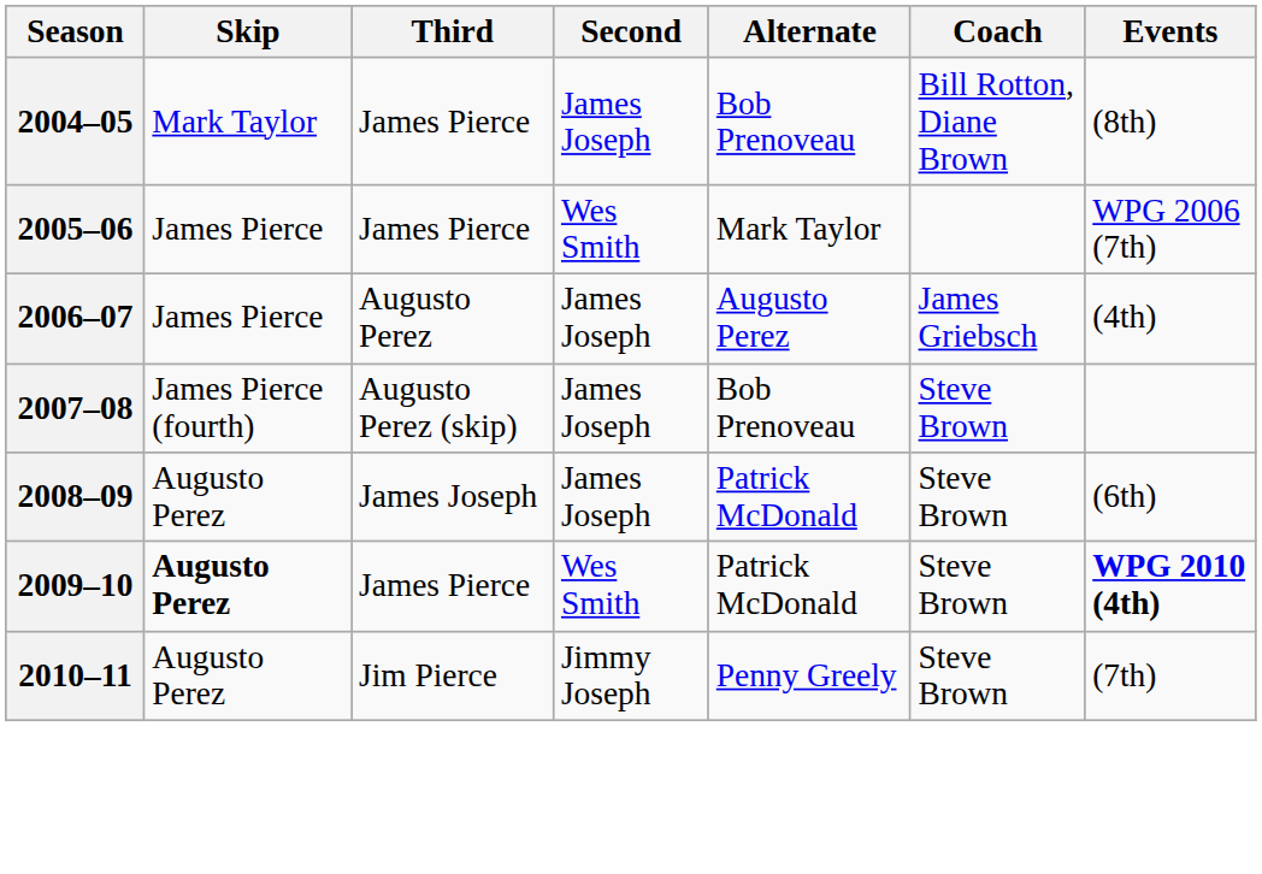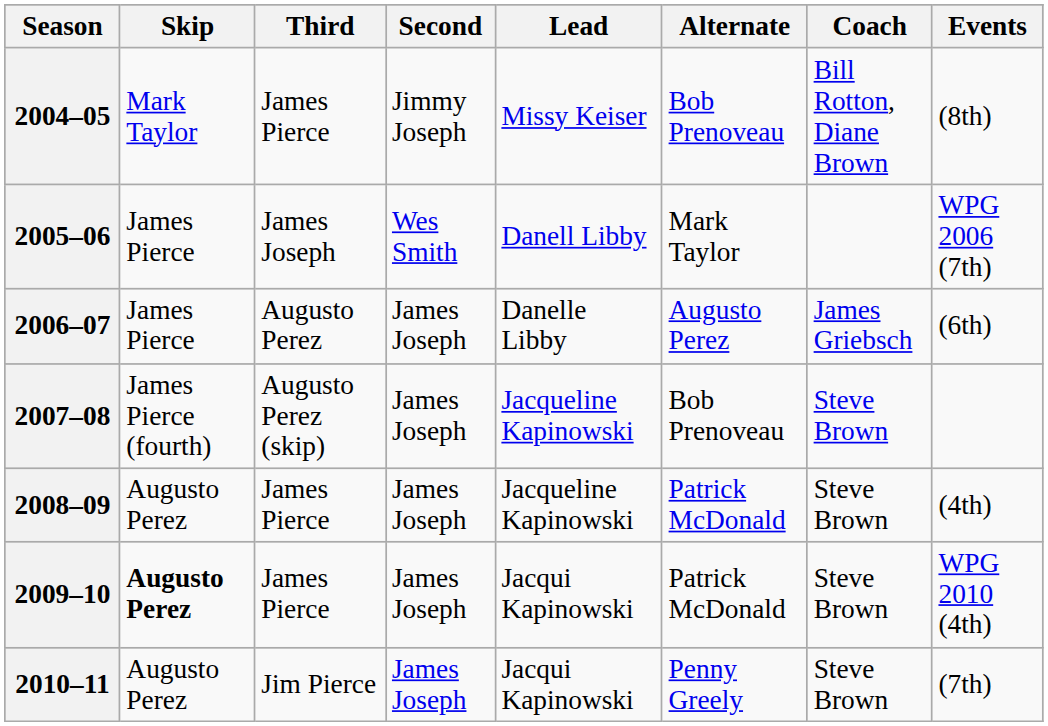+ column: Lead | Missy Keiser | Danell Libby | Danelle Libby | Jacqueline Kapinowski | Jacqueline Kapinowski | Jacqui Kapinowski | Jacqui Kapinowski
2004–05 | Second: James Joseph -> Jimmy Joseph
2005–06 | Third: James Pierce -> James Joseph
2006–07 | Events: (4th) -> (6th)
2008–09 | Third: James Joseph -> James Pierce
2008–09 | Events: (6th) -> (4th)
2009–10 | Second: Wes Smith -> James Joseph
2009–10 | Events: bold -> normal
2010–11 | Second: Jimmy Joseph -> James Joseph
